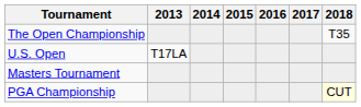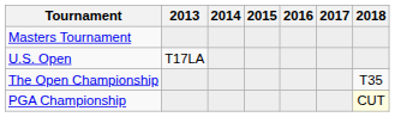rows swapped: Masters Tournament <-> The Open Championship
